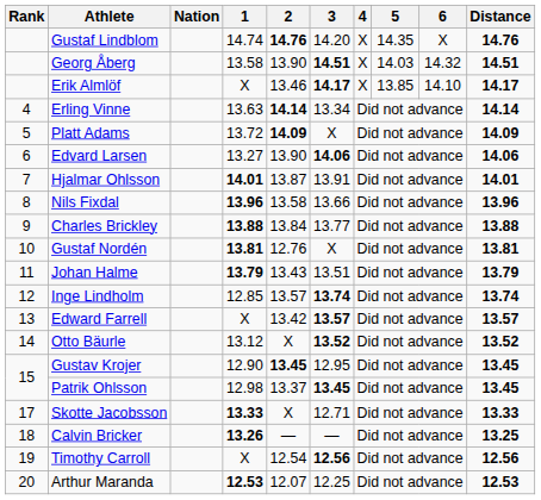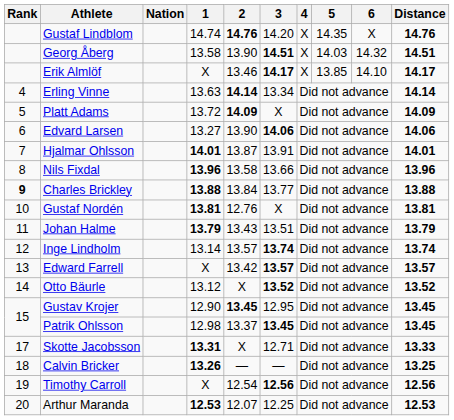Charles Brickley | Rank: normal -> bold
Inge Lindholm | 1: 12.85 -> 13.14
Skotte Jacobsson | 1: 13.33 -> 13.31
